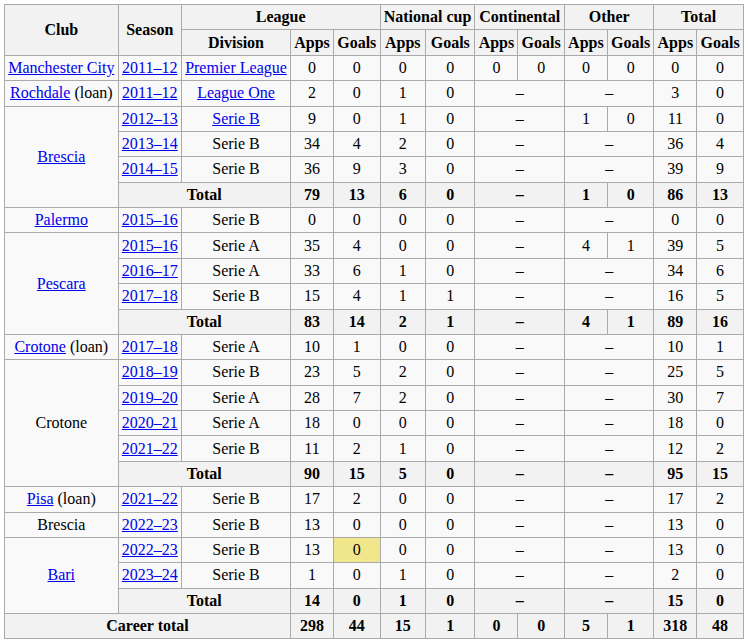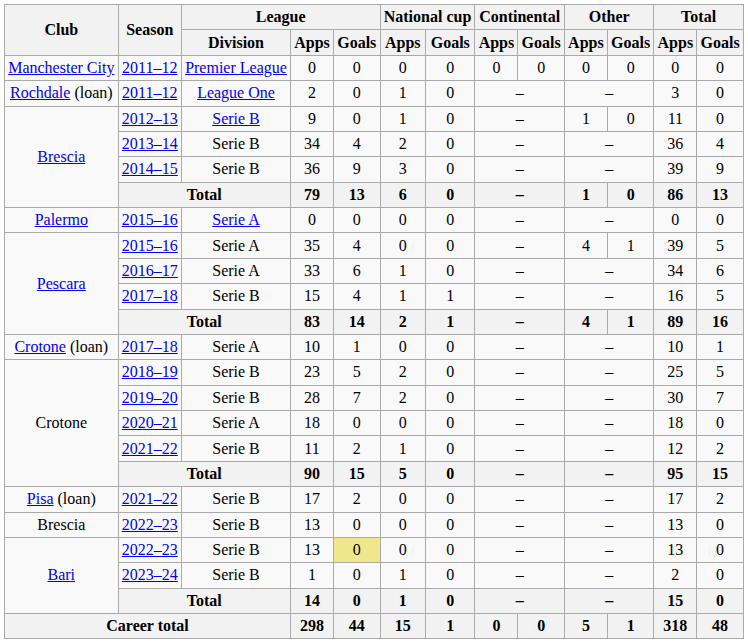Palermo / 0 | League / Division: Serie B -> Serie A
28 | League / Division: Serie A -> Serie B
